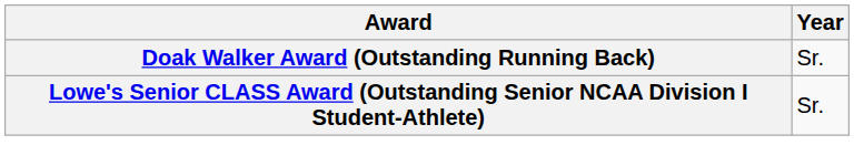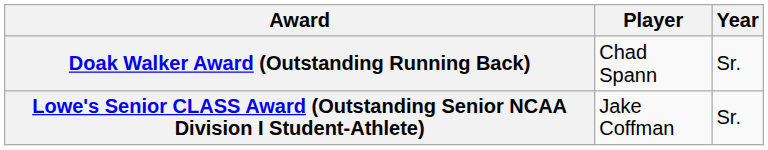+ column: Player | Chad Spann | Jake Coffman
